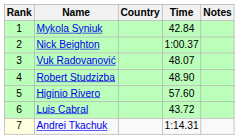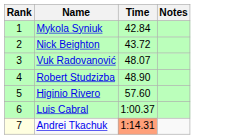- column: Country
Nick Beighton | Time: 1:00.37 -> 43.72
Luis Cabral | Time: 43.72 -> 1:00.37
Andrei Tkachuk | Time: no background -> lightsalmon background
